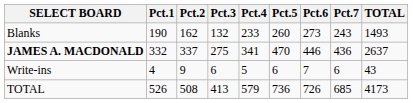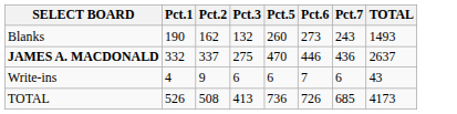- column: Pct.4 | 233 | 341 | 5 | 579
